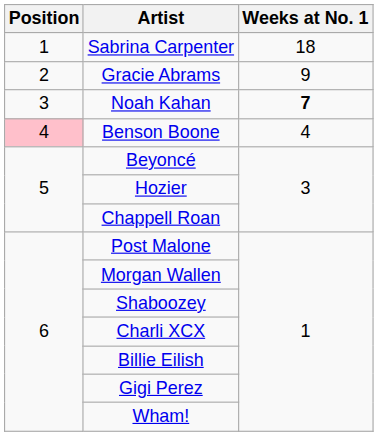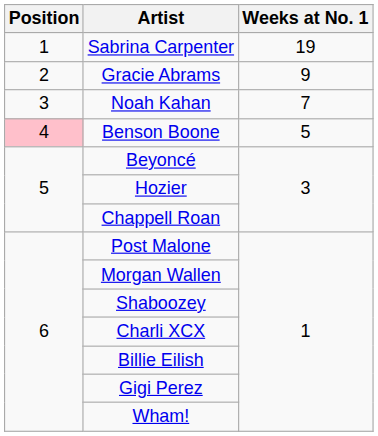Sabrina Carpenter | Weeks at No. 1: 18 -> 19
Noah Kahan | Weeks at No. 1: bold -> normal
Benson Boone | Weeks at No. 1: 4 -> 5
